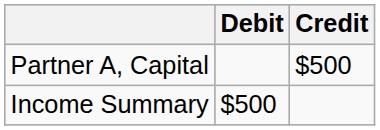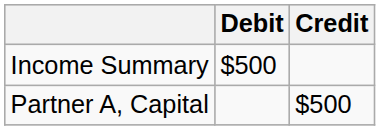rows swapped: Partner A, Capital <-> Income Summary
